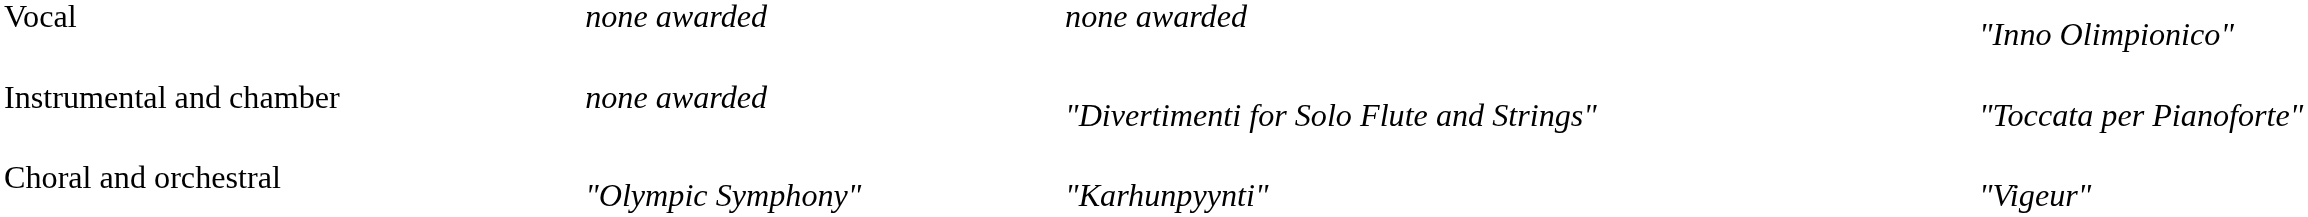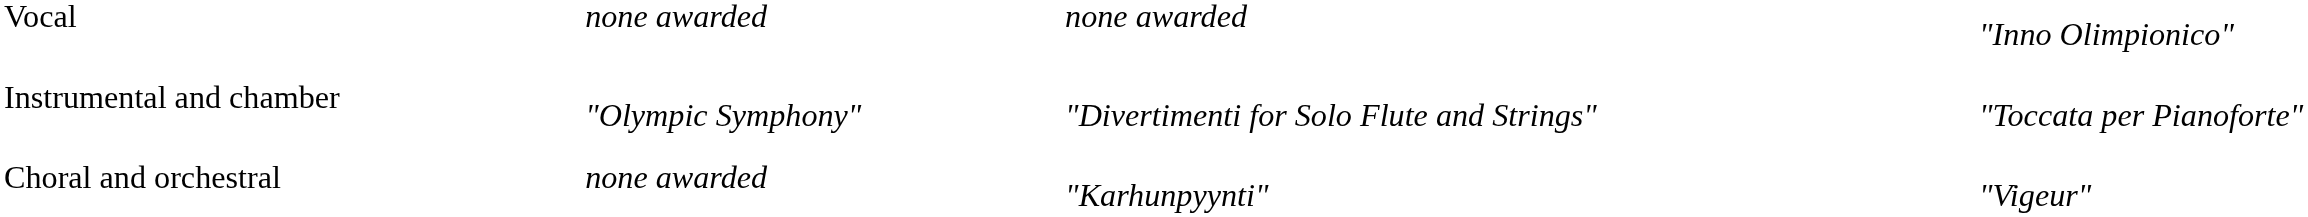Instrumental and chamber | column 2: none awarded -> "Olympic Symphony"
Choral and orchestral | column 2: "Olympic Symphony" -> none awarded
